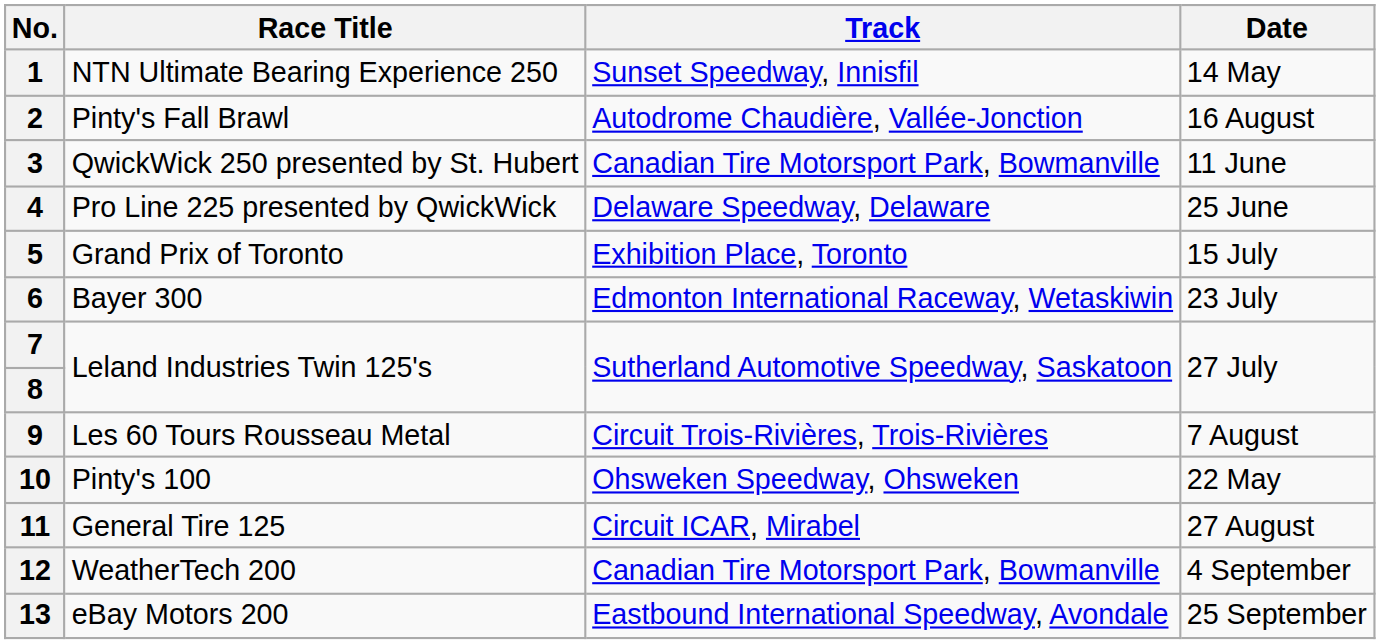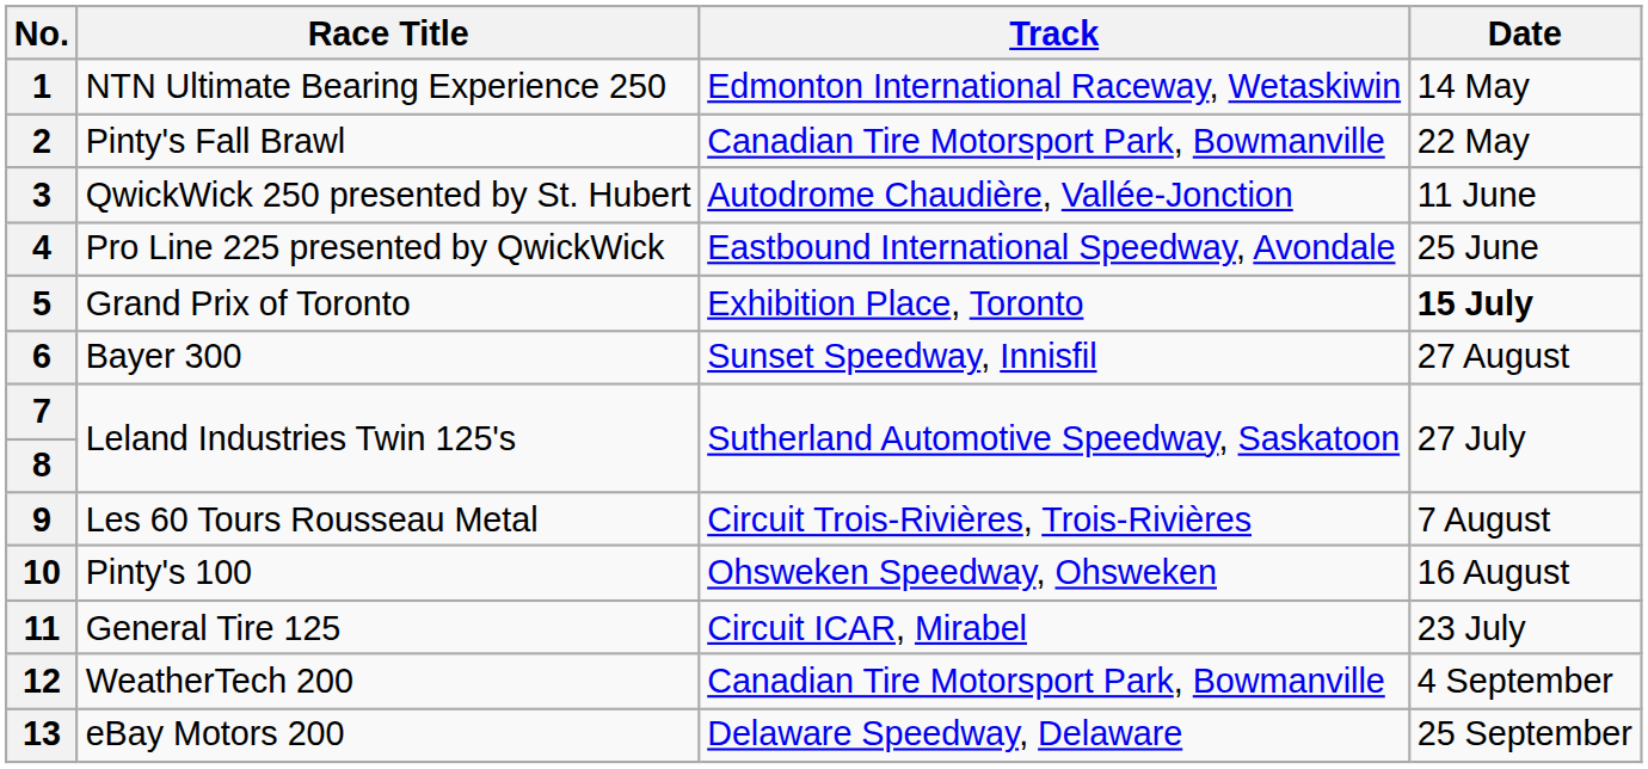1 | Track: Sunset Speedway, Innisfil -> Edmonton International Raceway, Wetaskiwin
2 | Track: Autodrome Chaudière, Vallée-Jonction -> Canadian Tire Motorsport Park, Bowmanville
2 | Date: 16 August -> 22 May
3 | Track: Canadian Tire Motorsport Park, Bowmanville -> Autodrome Chaudière, Vallée-Jonction
4 | Track: Delaware Speedway, Delaware -> Eastbound International Speedway, Avondale
5 | Date: normal -> bold
6 | Track: Edmonton International Raceway, Wetaskiwin -> Sunset Speedway, Innisfil
6 | Date: 23 July -> 27 August
10 | Date: 22 May -> 16 August
11 | Date: 27 August -> 23 July
13 | Track: Eastbound International Speedway, Avondale -> Delaware Speedway, Delaware
